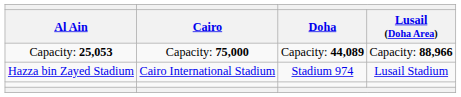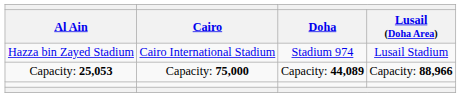rows swapped: Hazza bin Zayed Stadium <-> Capacity: 25,053
